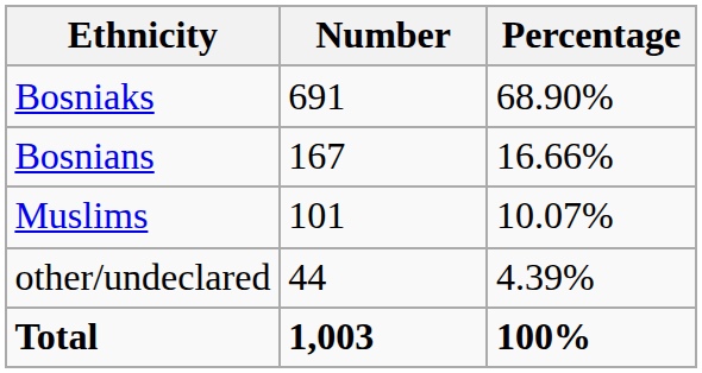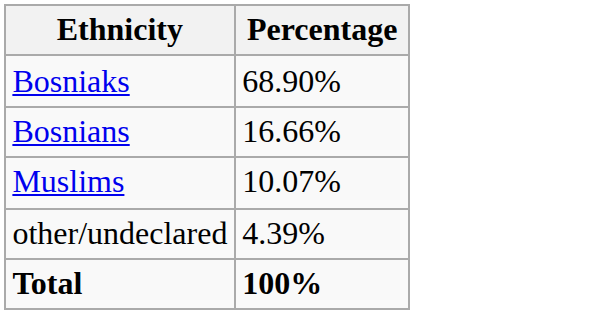- column: Number | 691 | 167 | 101 | 44 | 1,003
